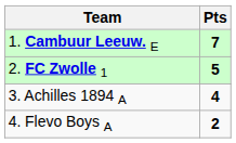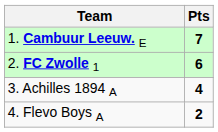2. FC Zwolle 1 | Pts: 5 -> 6
